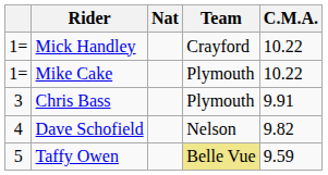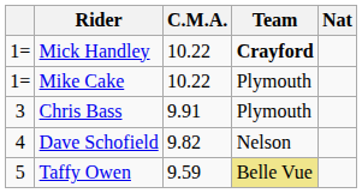columns swapped: Nat <-> C.M.A.
Mick Handley | Team: normal -> bold
